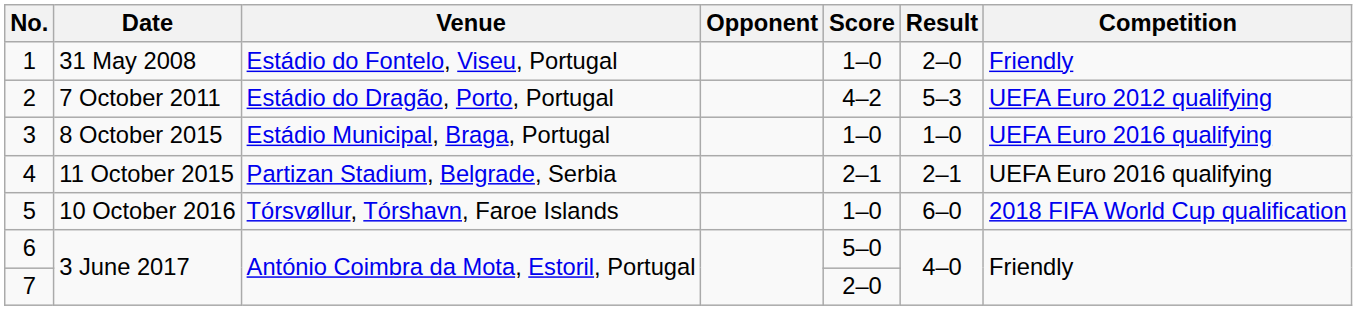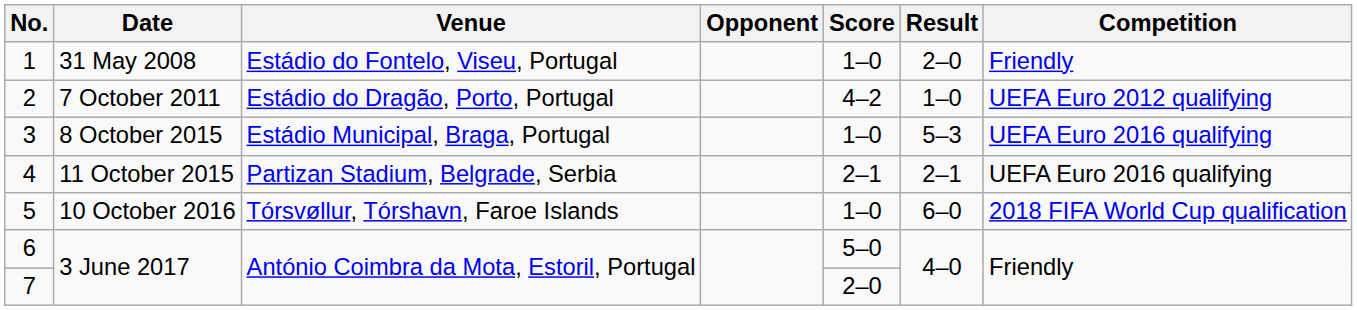2 | Result: 5–3 -> 1–0
3 | Result: 1–0 -> 5–3
